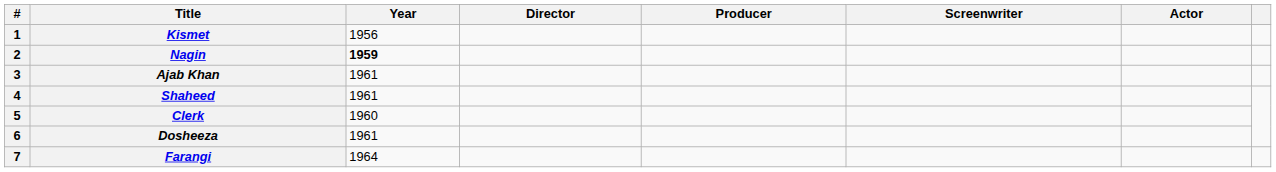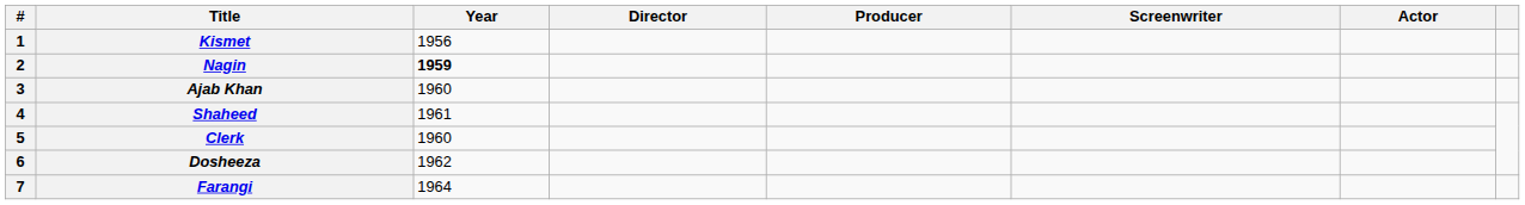Ajab Khan | Year: 1961 -> 1960
Dosheeza | Year: 1961 -> 1962
